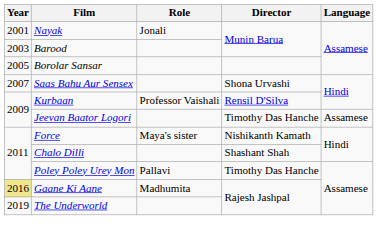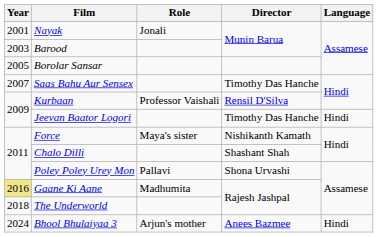Saas Bahu Aur Sensex | Director: Shona Urvashi -> Timothy Das Hanche
Jeevan Baator Logori | Language: Assamese -> Hindi
Poley Poley Urey Mon | Director: Timothy Das Hanche -> Shona Urvashi
The Underworld | Year: 2019 -> 2018
+ row: 2024 | Bhool Bhulaiyaa 3 | Arjun's mother | Anees Bazmee | Hindi
